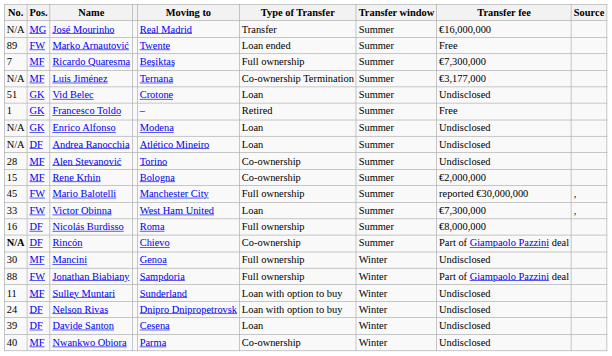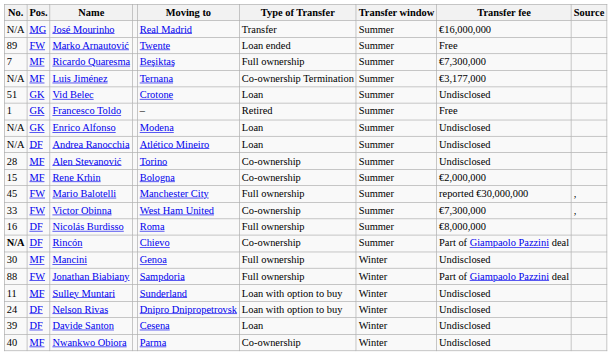Victor Obinna | Type of Transfer: Loan -> Co-ownership
